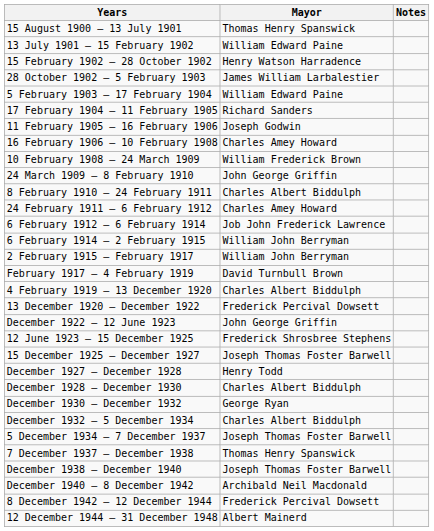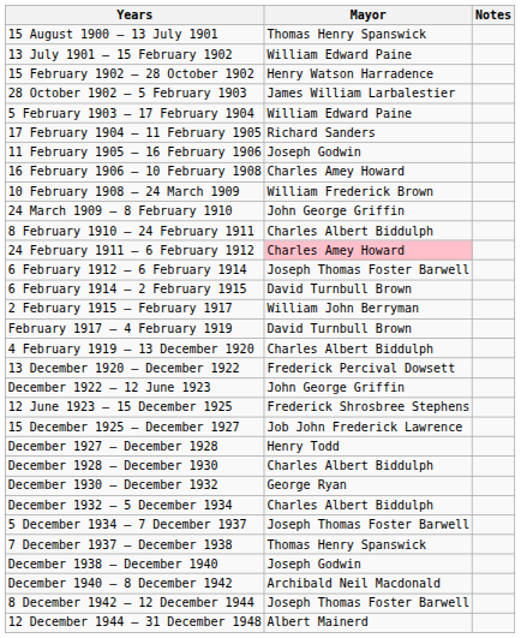24 February 1911 – 6 February 1912 | Mayor: no background -> pink background
6 February 1912 – 6 February 1914 | Mayor: Job John Frederick Lawrence -> Joseph Thomas Foster Barwell
6 February 1914 – 2 February 1915 | Mayor: William John Berryman -> David Turnbull Brown
15 December 1925 – December 1927 | Mayor: Joseph Thomas Foster Barwell -> Job John Frederick Lawrence
December 1938 – December 1940 | Mayor: Joseph Thomas Foster Barwell -> Joseph Godwin
8 December 1942 – 12 December 1944 | Mayor: Frederick Percival Dowsett -> Joseph Thomas Foster Barwell
